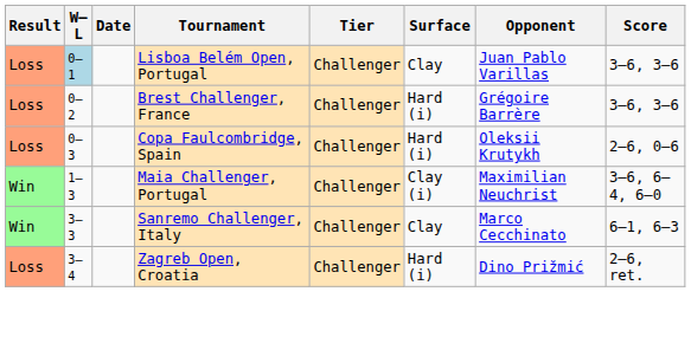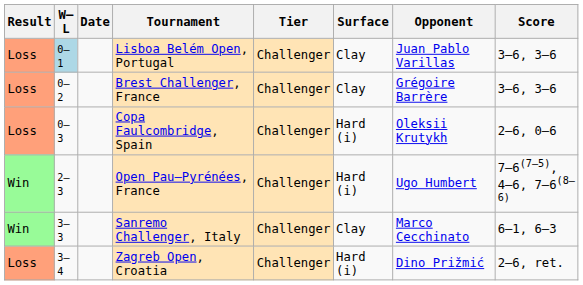Brest Challenger, France | Surface: Hard (i) -> Clay
- row: Win | 1–3 | Maia Challenger, Portugal | Challenger | Clay (i) | Maximilian Neuchrist | 3–6, 6–4, 6–0
+ row: Win | 2–3 | Open Pau–Pyrénées, France | Challenger | Hard (i) | Ugo Humbert | 7–6(7–5), 4–6, 7–6(8–6)
